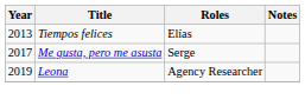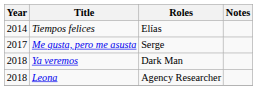Tiempos felices | Year: 2013 -> 2014
+ row: 2018 | Ya veremos | Dark Man
Leona | Year: 2019 -> 2018
